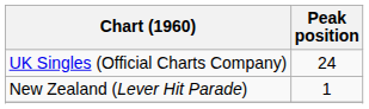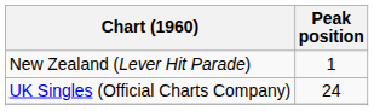rows swapped: New Zealand (Lever Hit Parade) <-> UK Singles (Official Charts Company)
